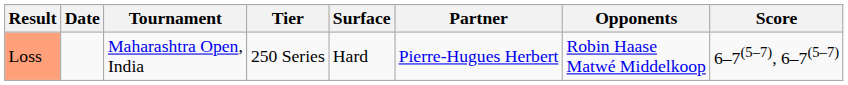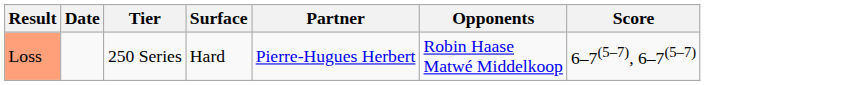- column: Tournament | Maharashtra Open, India
